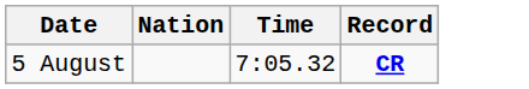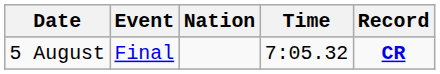+ column: Event | Final
